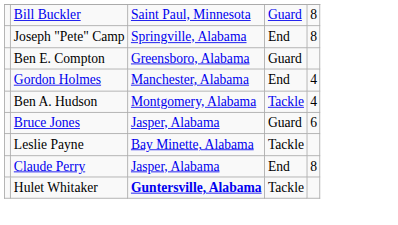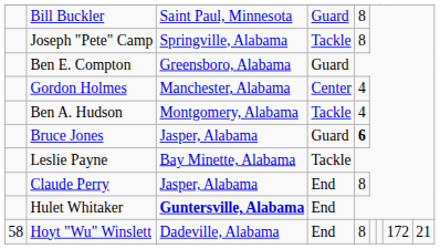Joseph "Pete" Camp | column 4: End -> Tackle
Gordon Holmes | column 4: End -> Center
Bruce Jones | column 5: normal -> bold
Hulet Whitaker | column 4: Tackle -> End
+ row: 58 | Hoyt "Wu" Winslett | Dadeville, Alabama | End | 8 | 172 | 21
